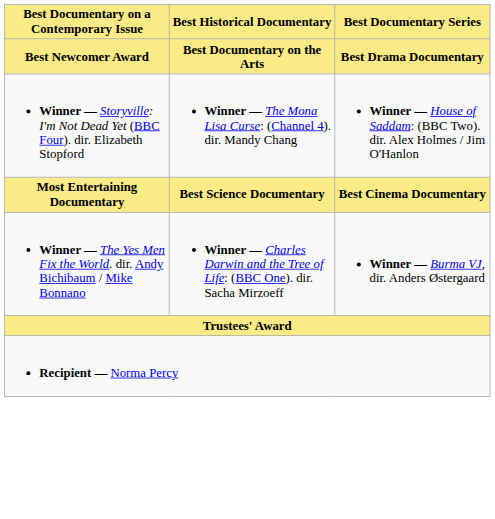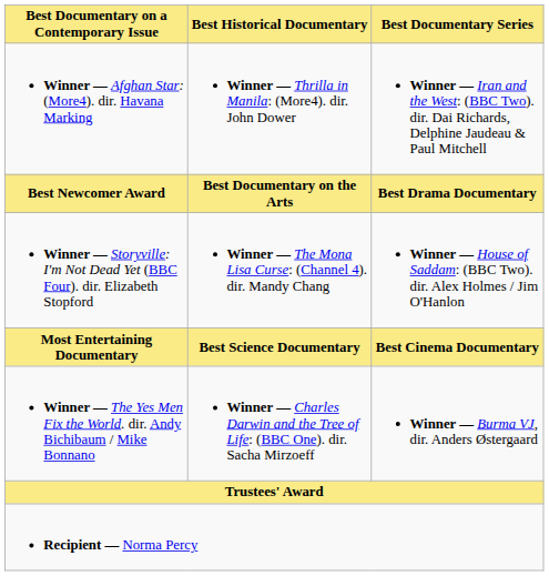+ row: Winner — Afghan Star: (More4). dir. Havana Marking | Winner — Thrilla in Manila: (More4). dir. John Dower | Winner — Iran and the West: (BBC Two). dir. Dai Richards, Delphine Jaudeau & Paul Mitchell
